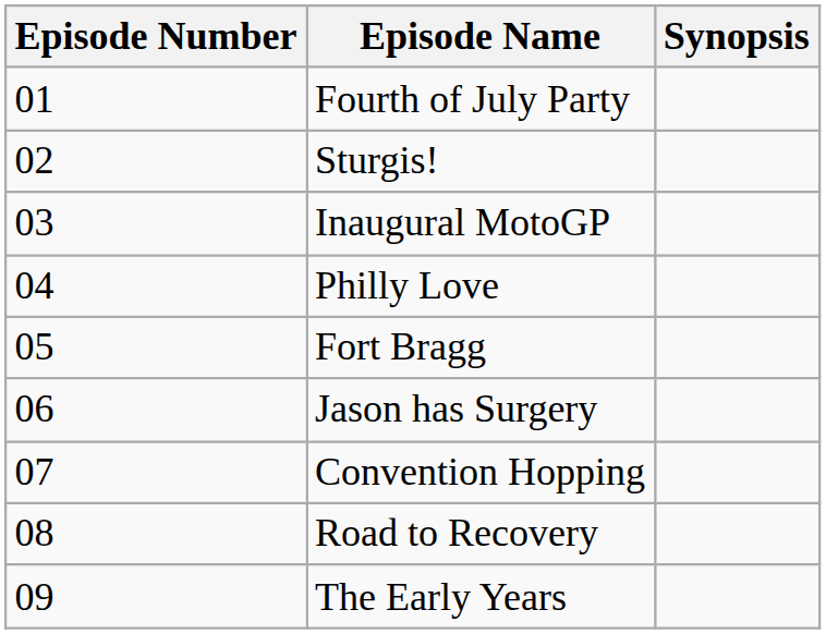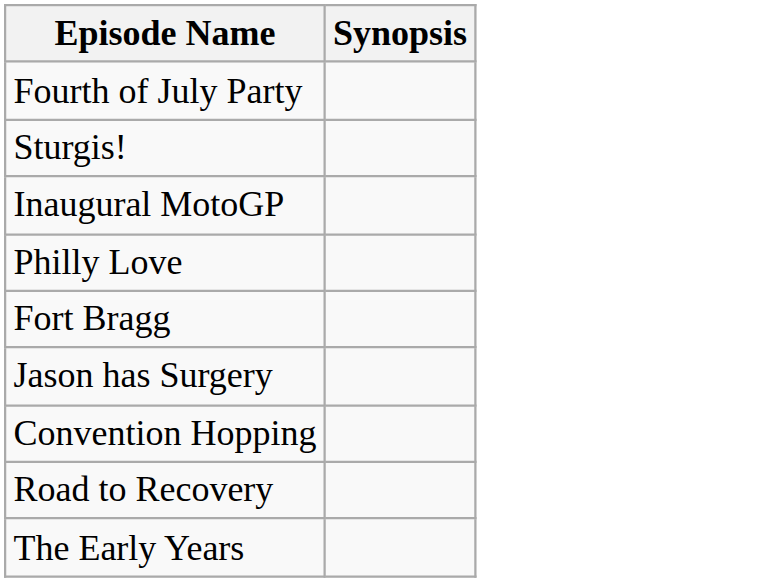- column: Episode Number | 01 | 02 | 03 | 04 | 05 | 06 | 07 | 08 | 09
